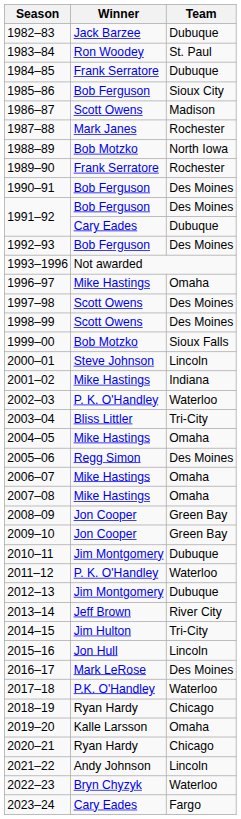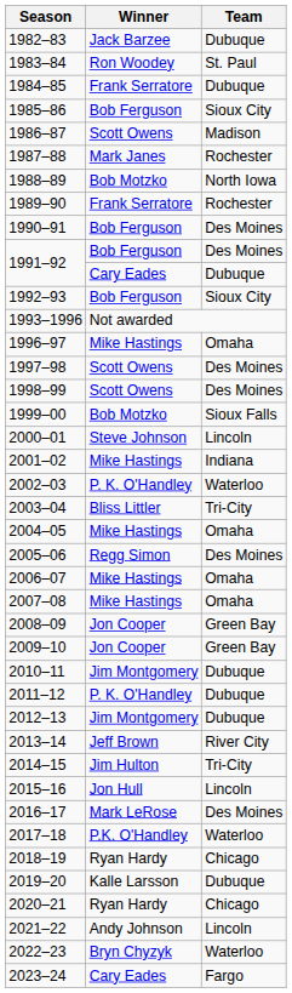1992–93 | Team: Des Moines -> Sioux City
2011–12 | Team: Waterloo -> Dubuque
2019–20 | Team: Omaha -> Dubuque
